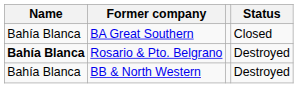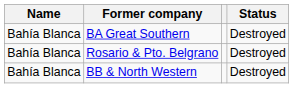BA Great Southern | Status: Closed -> Destroyed
Rosario & Pto. Belgrano | Name: bold -> normal
